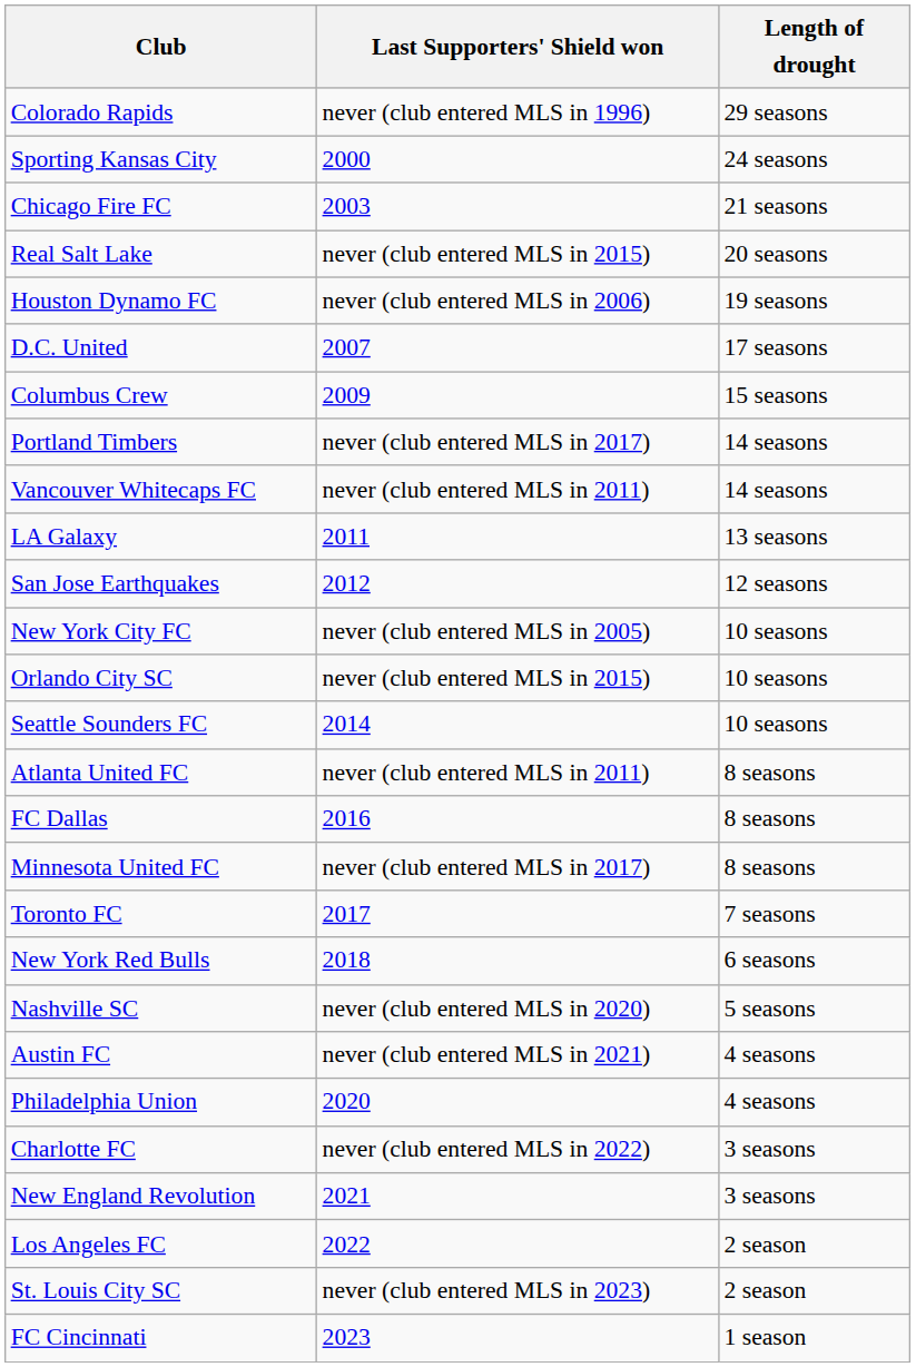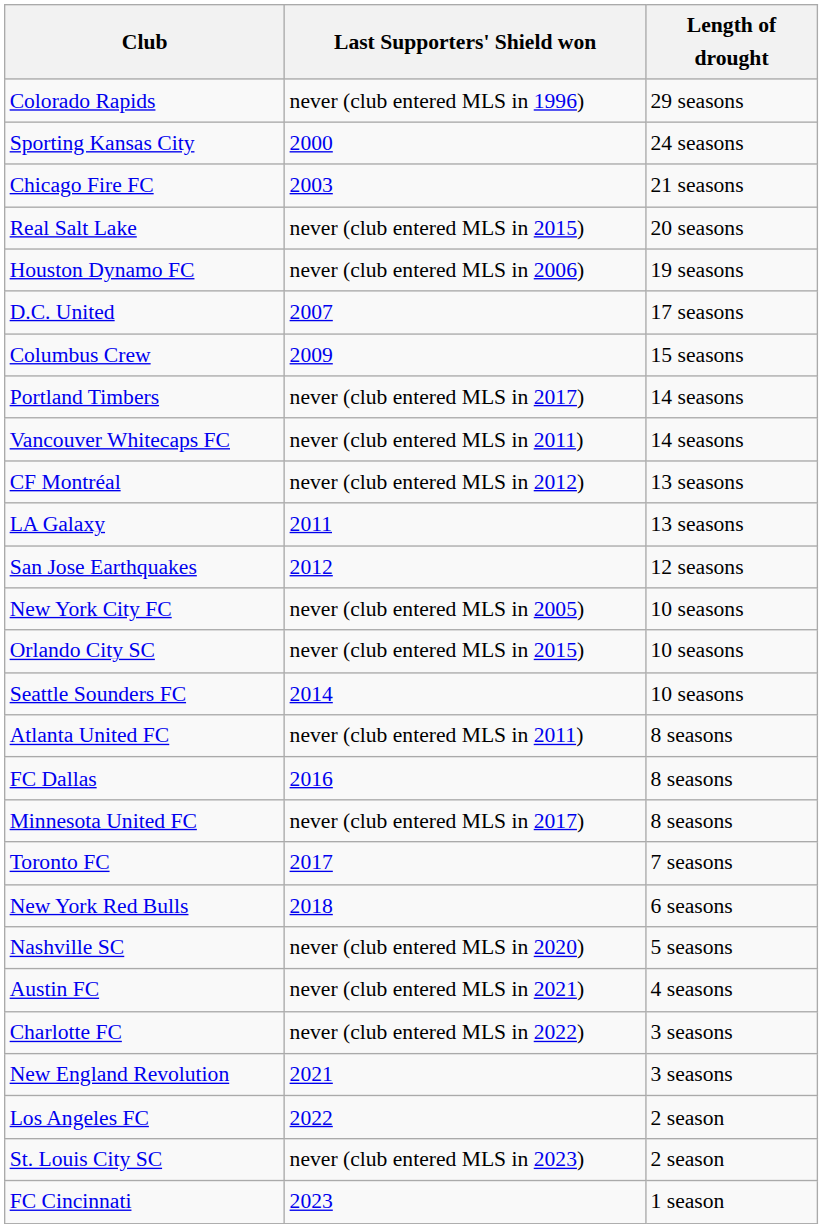+ row: CF Montréal | never (club entered MLS in 2012) | 13 seasons
- row: Philadelphia Union | 2020 | 4 seasons
